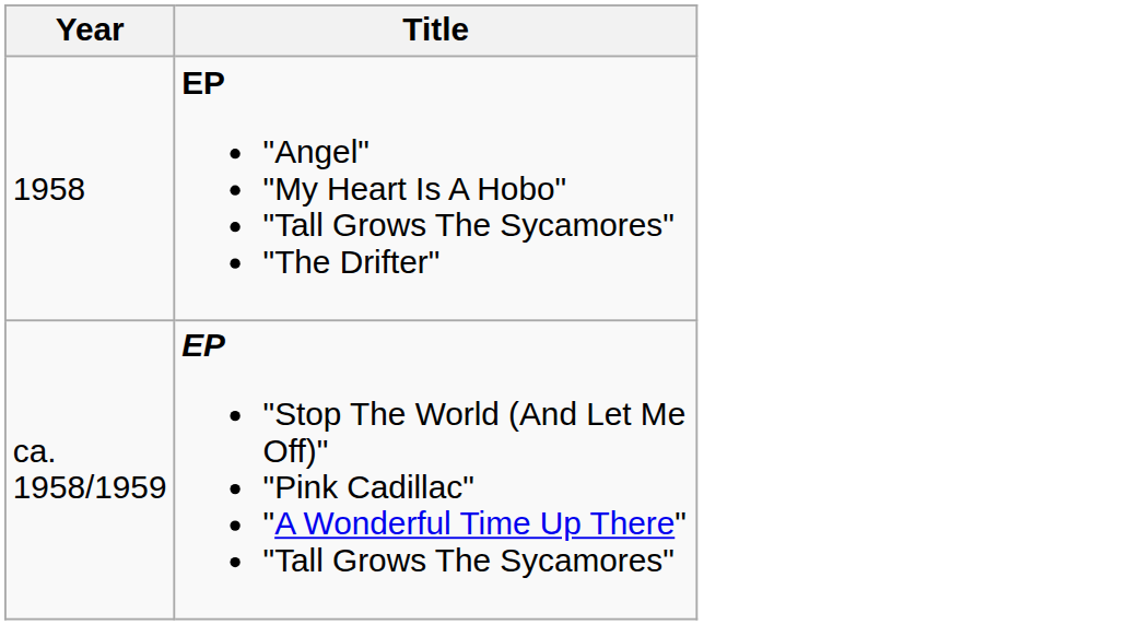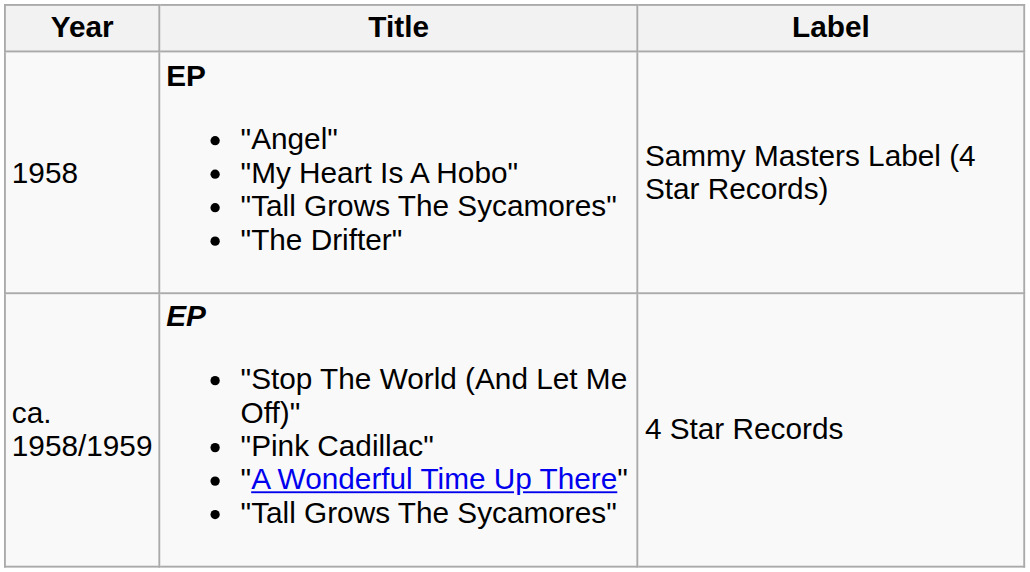+ column: Label | Sammy Masters Label (4 Star Records) | 4 Star Records
